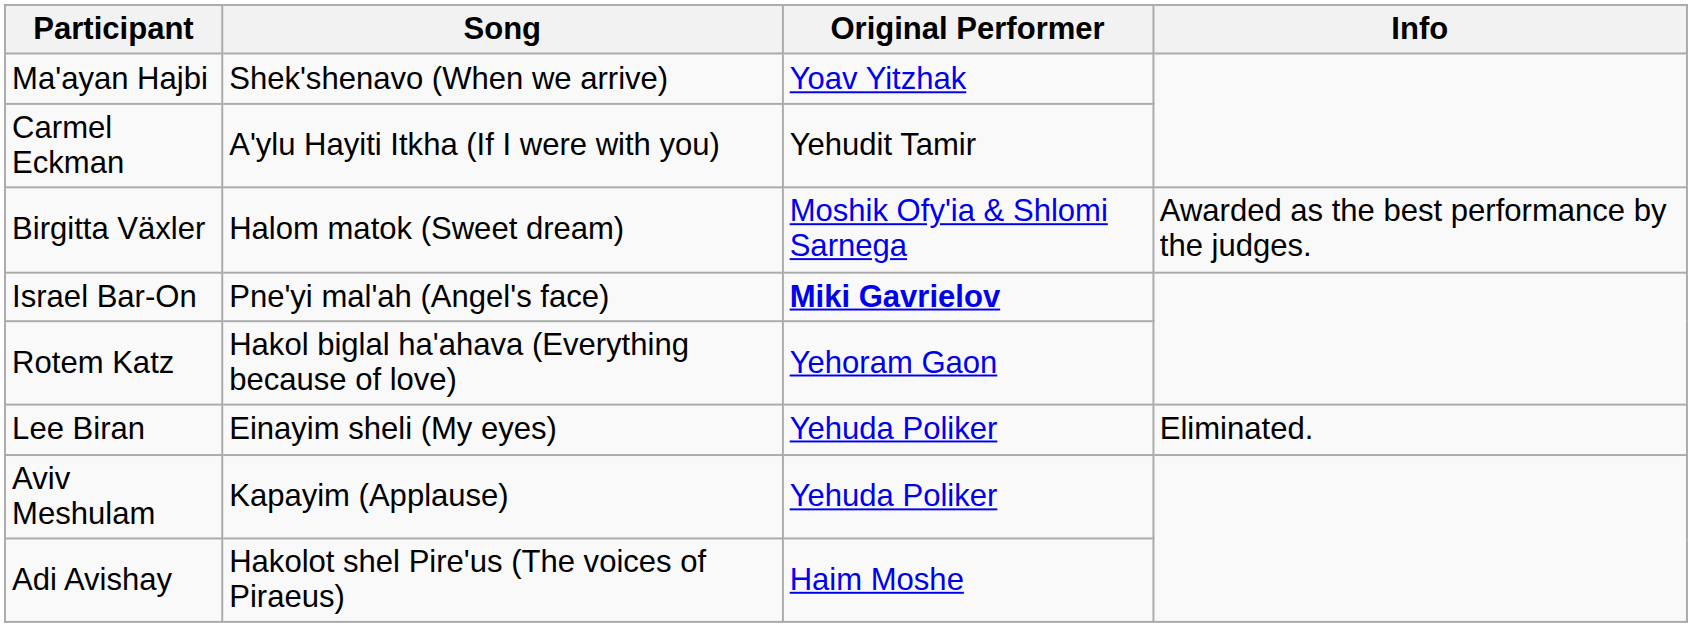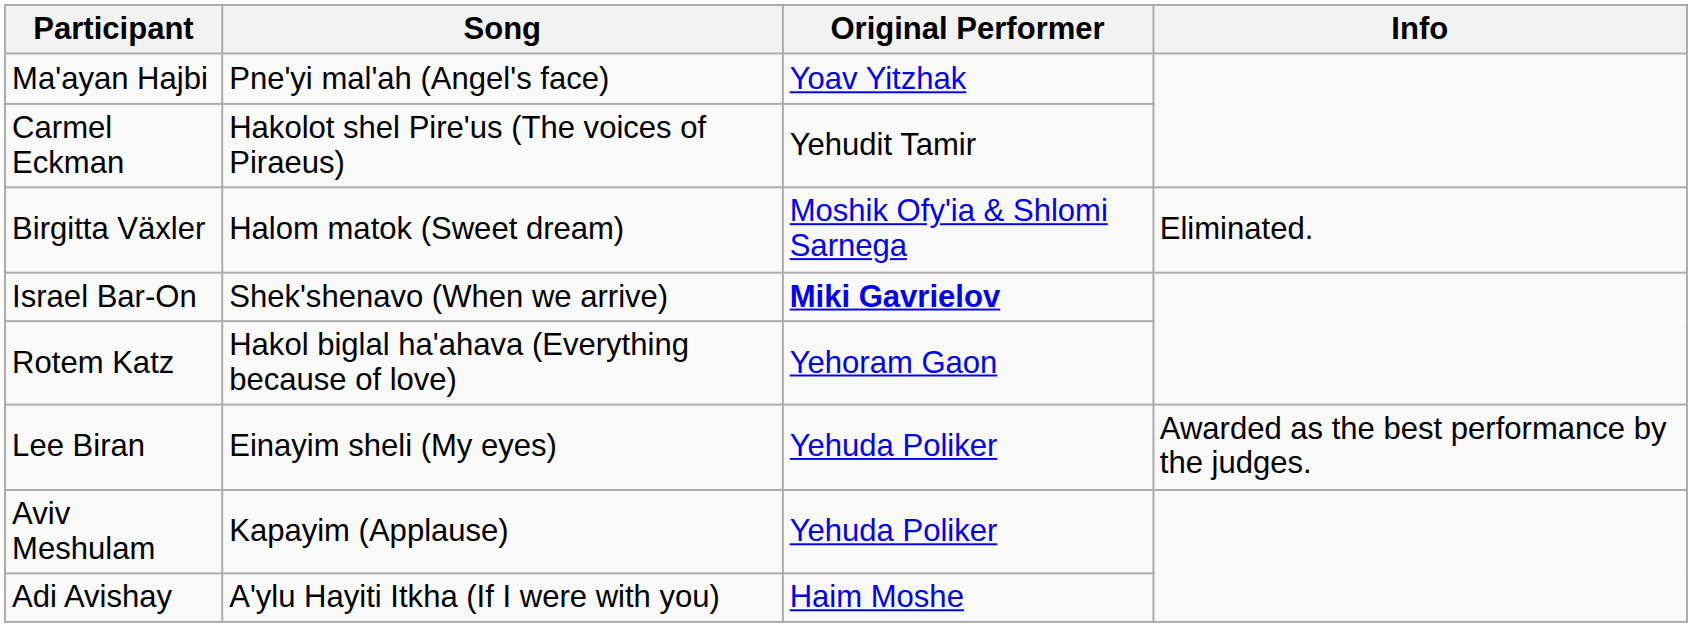Ma'ayan Hajbi | Song: Shek'shenavo (When we arrive) -> Pne'yi mal'ah (Angel's face)
Carmel Eckman | Song: A'ylu Hayiti Itkha (If I were with you) -> Hakolot shel Pire'us (The voices of Piraeus)
Birgitta Växler | Info: Awarded as the best performance by the judges. -> Eliminated.
Israel Bar-On | Song: Pne'yi mal'ah (Angel's face) -> Shek'shenavo (When we arrive)
Lee Biran | Info: Eliminated. -> Awarded as the best performance by the judges.
Adi Avishay | Song: Hakolot shel Pire'us (The voices of Piraeus) -> A'ylu Hayiti Itkha (If I were with you)
